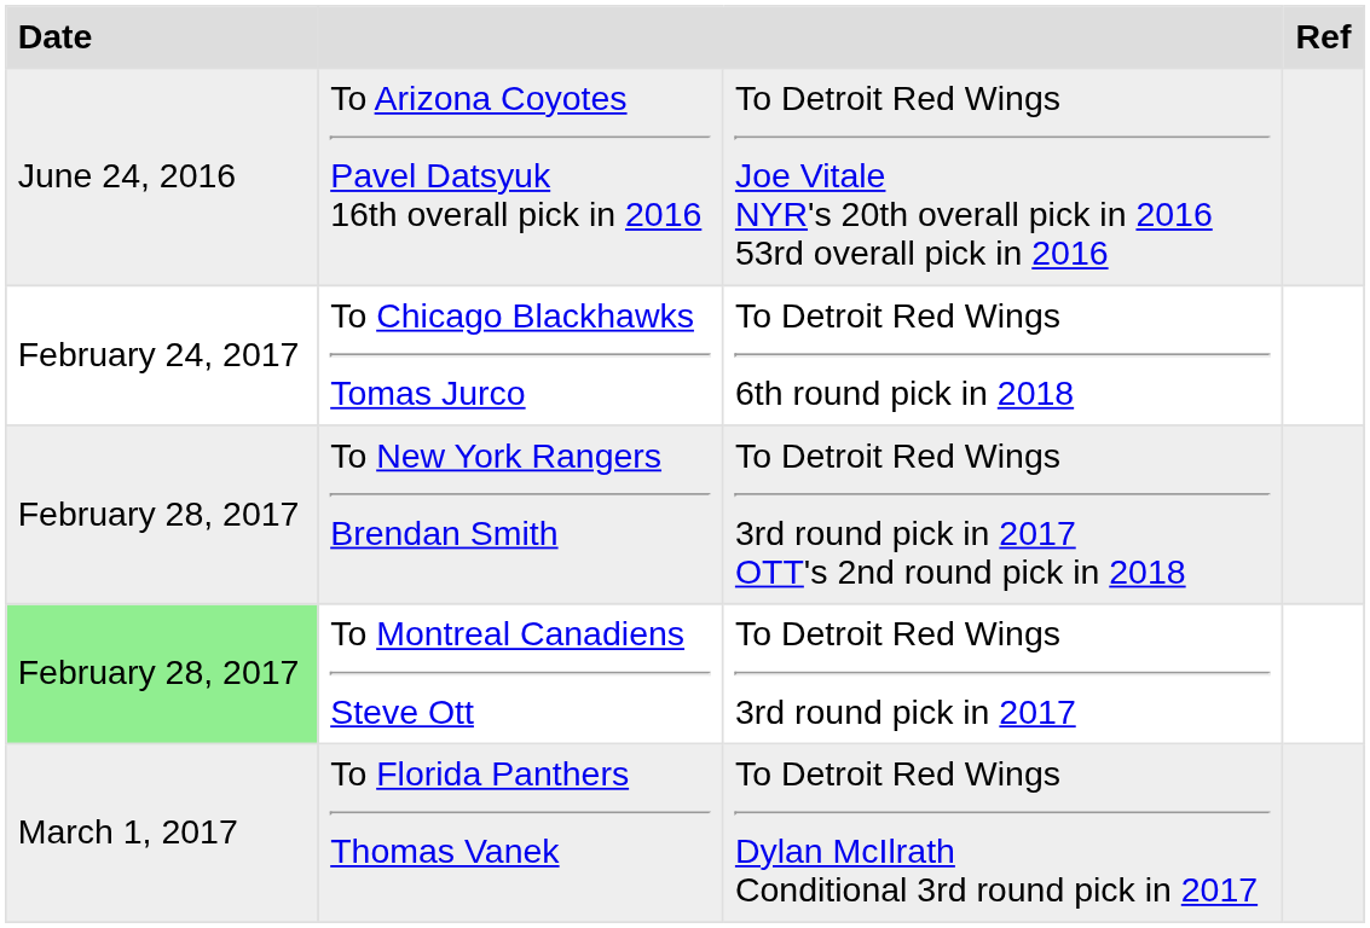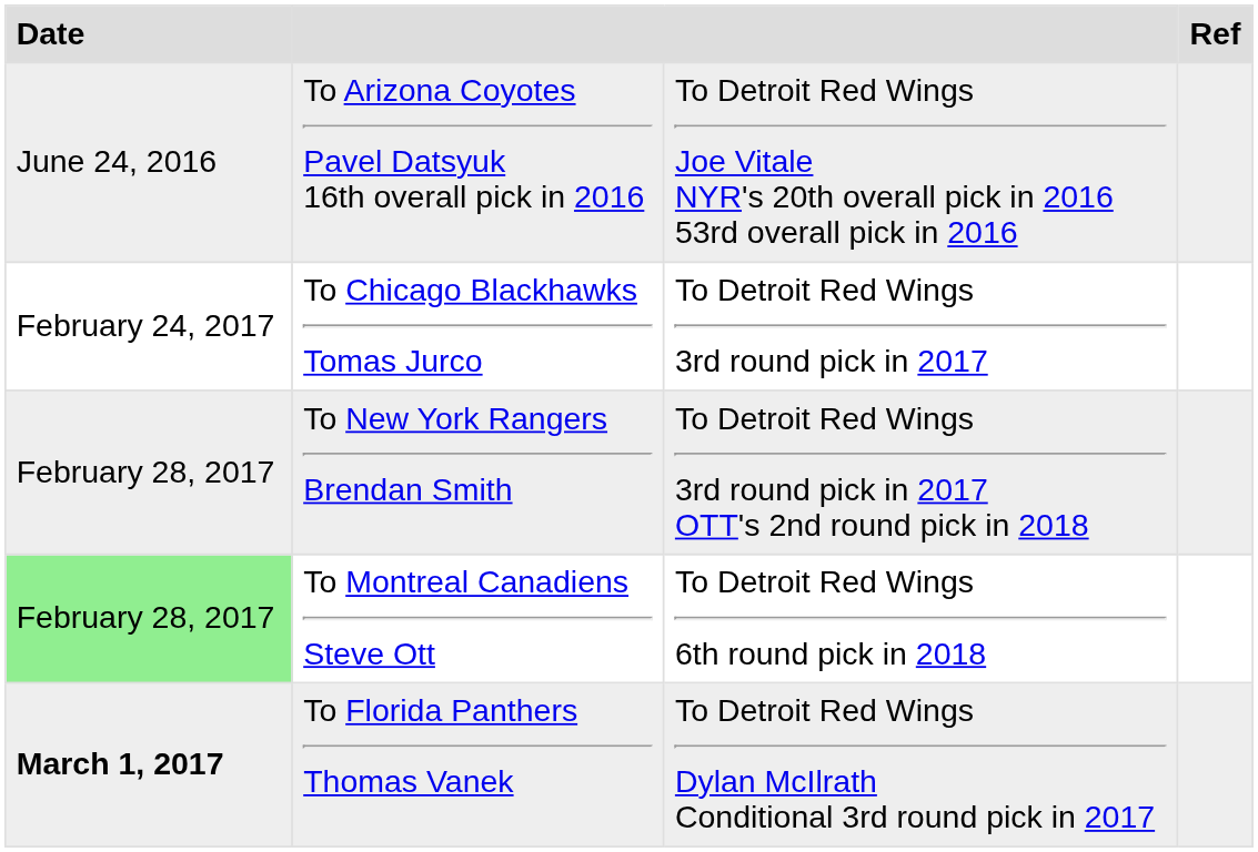To Chicago Blackhawks Tomas Jurco | column 3: To Detroit Red Wings 6th round pick in 2018 -> To Detroit Red Wings 3rd round pick in 2017
To Montreal Canadiens Steve Ott | column 3: To Detroit Red Wings 3rd round pick in 2017 -> To Detroit Red Wings 6th round pick in 2018
To Florida Panthers Thomas Vanek | Date: normal -> bold
